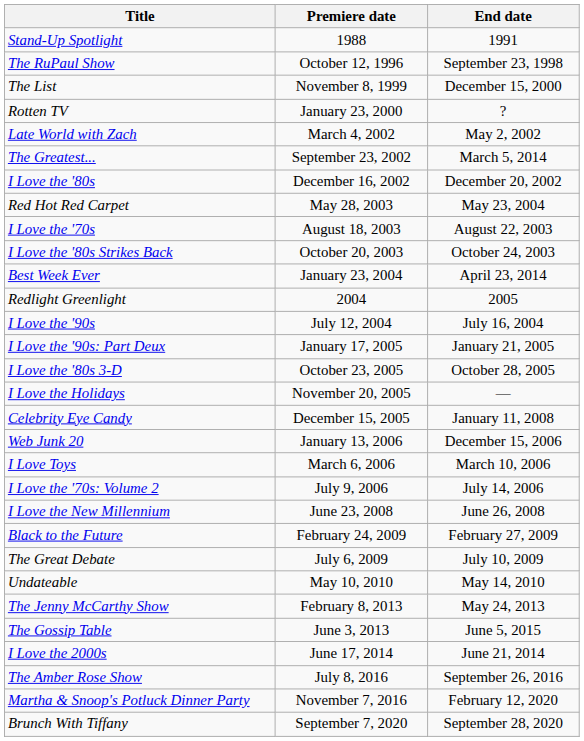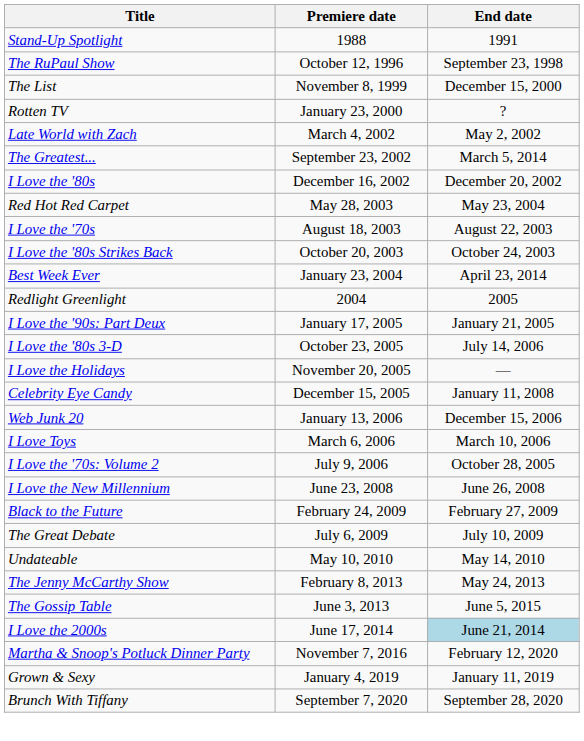- row: I Love the '90s | July 12, 2004 | July 16, 2004
I Love the '80s 3-D | End date: October 28, 2005 -> July 14, 2006
I Love the '70s: Volume 2 | End date: July 14, 2006 -> October 28, 2005
I Love the 2000s | End date: no background -> lightblue background
- row: The Amber Rose Show | July 8, 2016 | September 26, 2016
+ row: Grown & Sexy | January 4, 2019 | January 11, 2019
